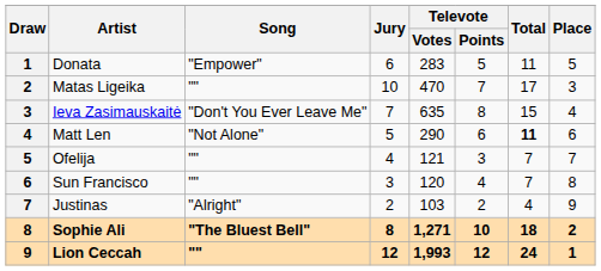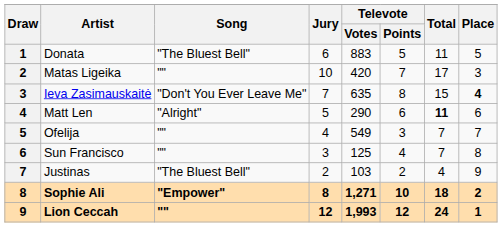Donata | Song: "Empower" -> "The Bluest Bell"
Donata | Televote / Votes: 283 -> 883
Matas Ligeika | Televote / Votes: 470 -> 420
Ieva Zasimauskaitė | Place: normal -> bold
Matt Len | Song: "Not Alone" -> "Alright"
Ofelija | Televote / Votes: 121 -> 549
Sun Francisco | Televote / Votes: 120 -> 125
Justinas | Song: "Alright" -> "The Bluest Bell"
Sophie Ali | Song: "The Bluest Bell" -> "Empower"
